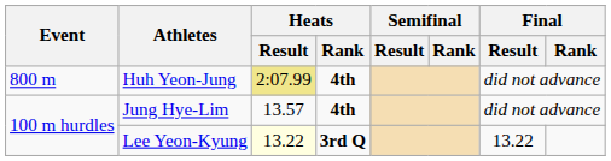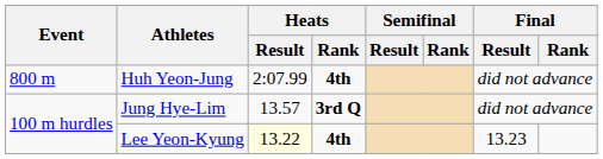Huh Yeon-Jung | Heats / Result: khaki background -> no background
Jung Hye-Lim | Heats / Rank: 4th -> 3rd Q
Lee Yeon-Kyung | Heats / Rank: 3rd Q -> 4th
Lee Yeon-Kyung | Final / Result: 13.22 -> 13.23
